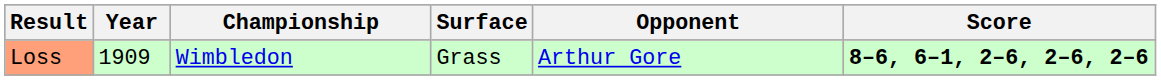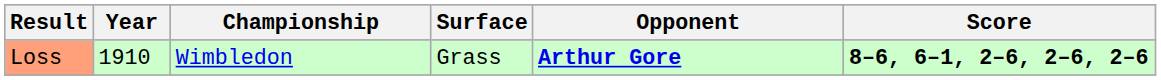Loss | Year: 1909 -> 1910
Loss | Opponent: normal -> bold
